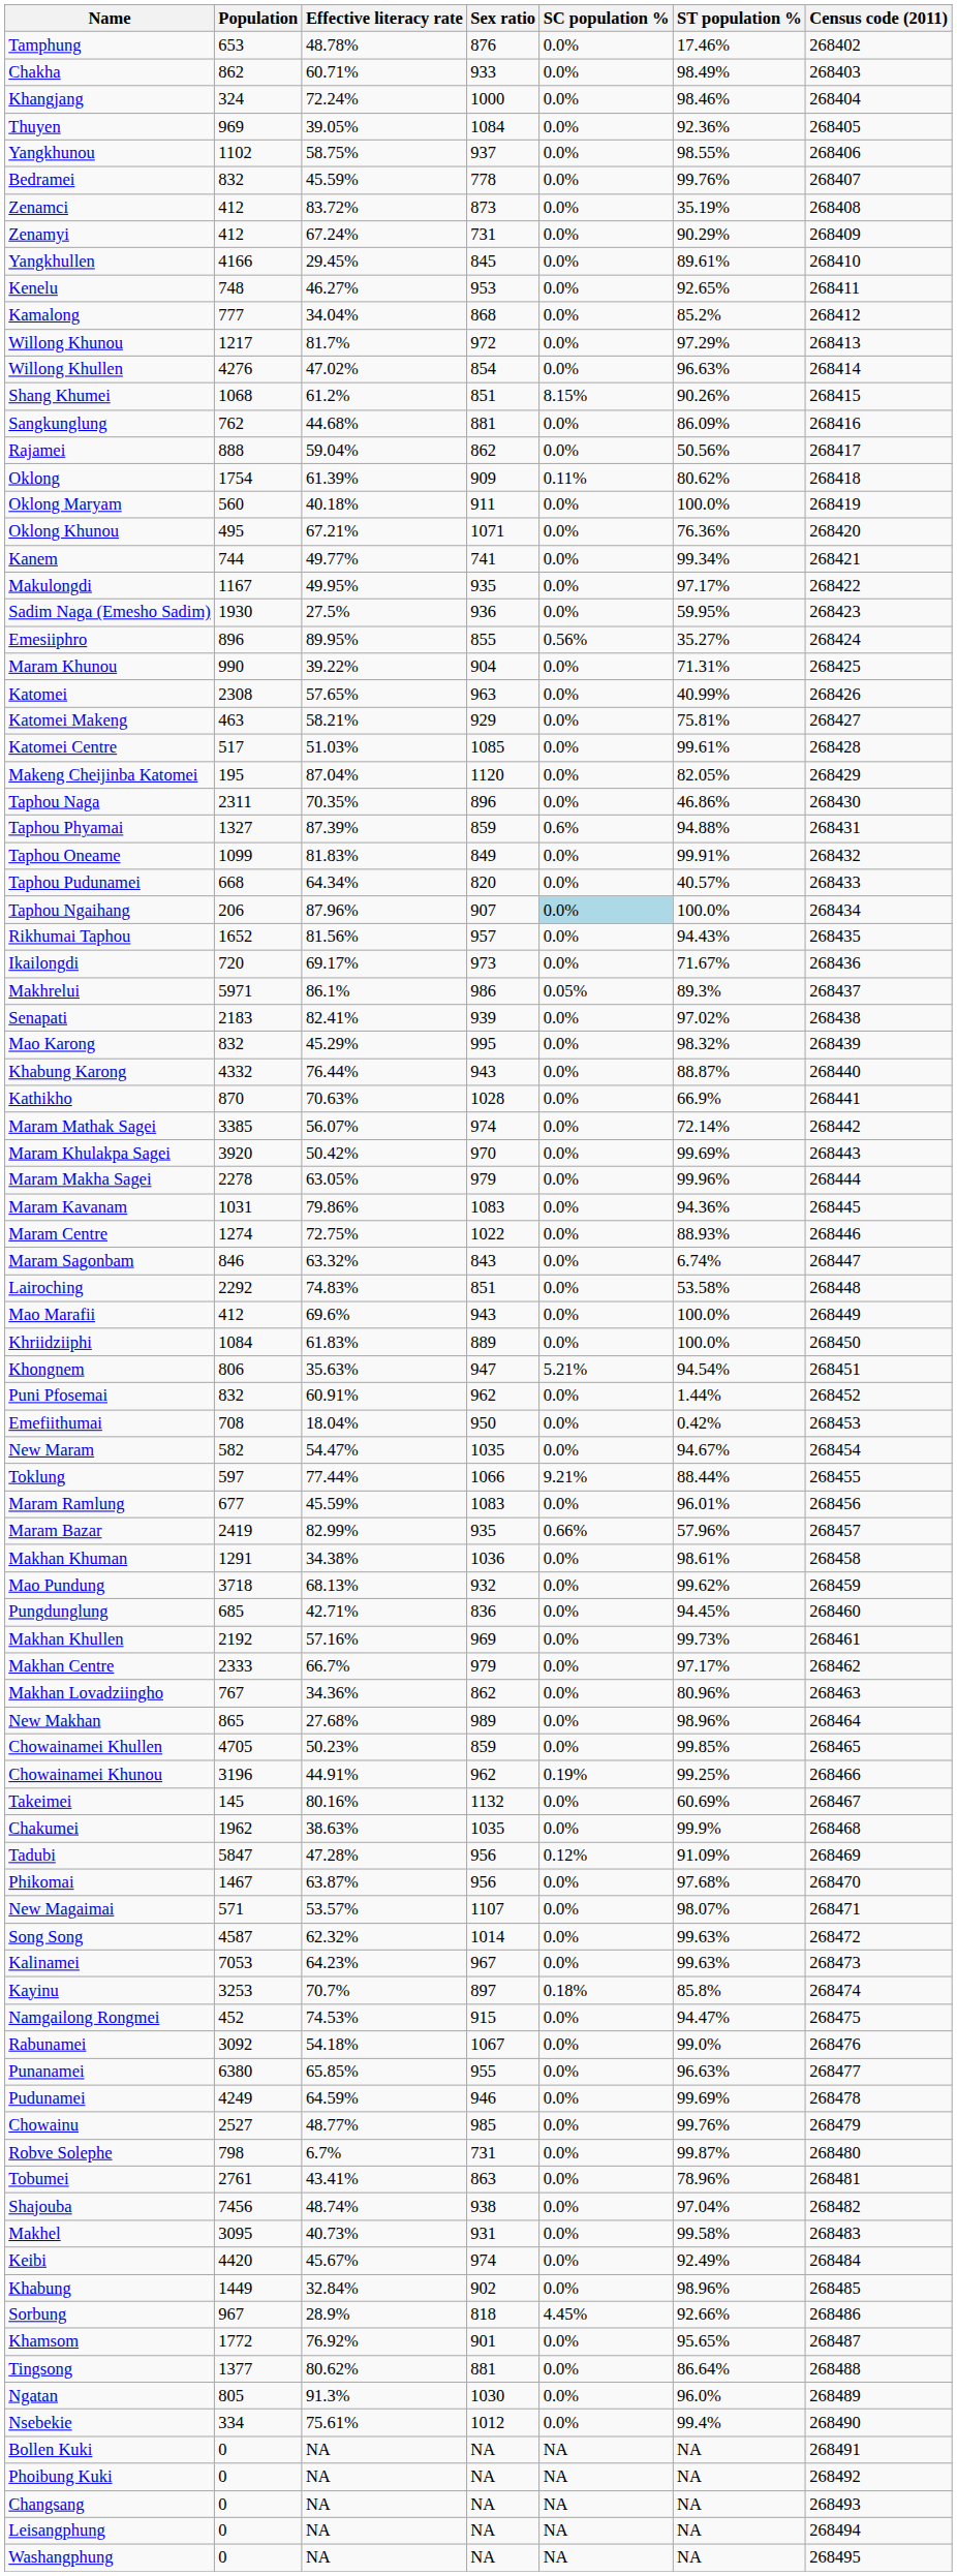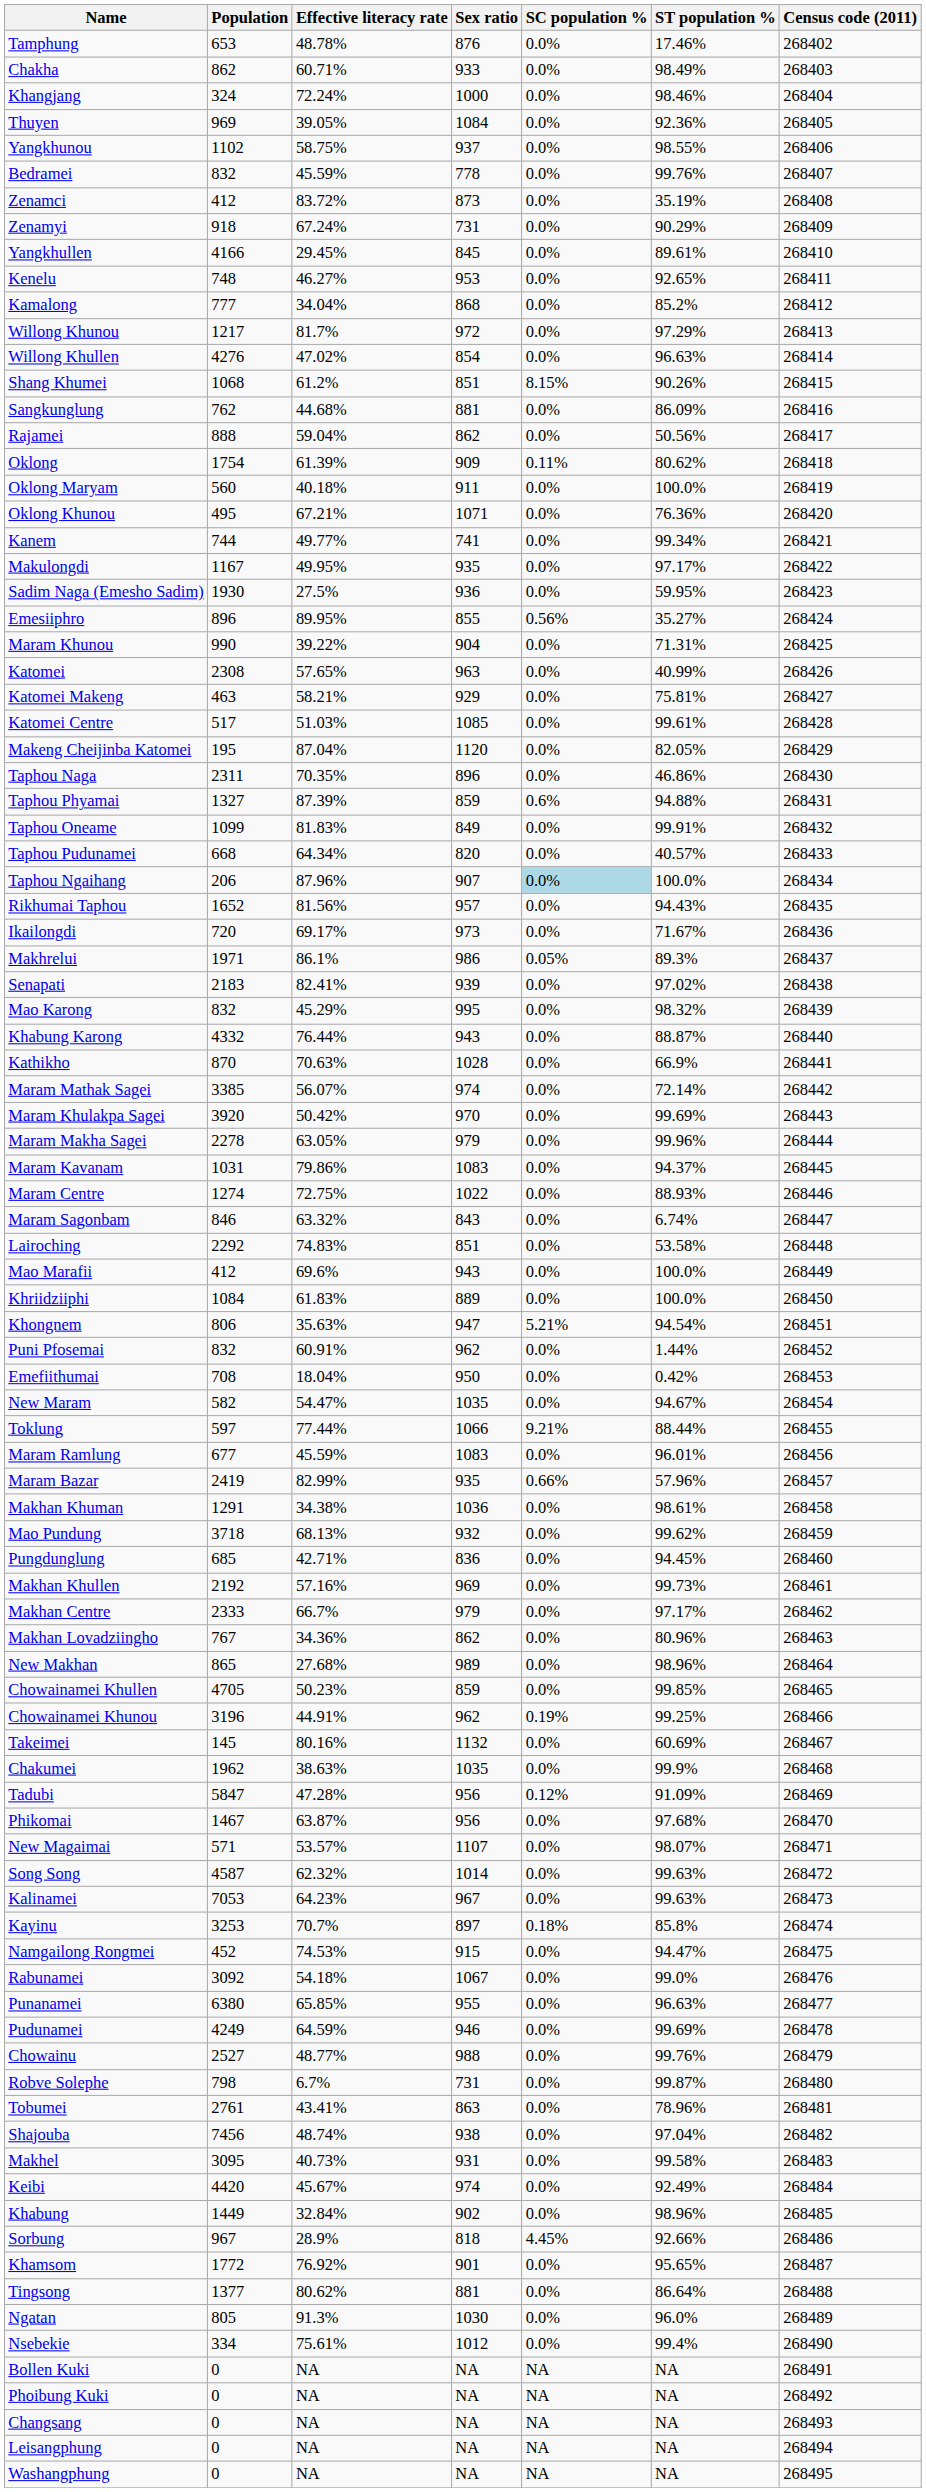Zenamyi | Population: 412 -> 918
Makhrelui | Population: 5971 -> 1971
Maram Kavanam | ST population %: 94.36% -> 94.37%
Chowainu | Sex ratio: 985 -> 988
